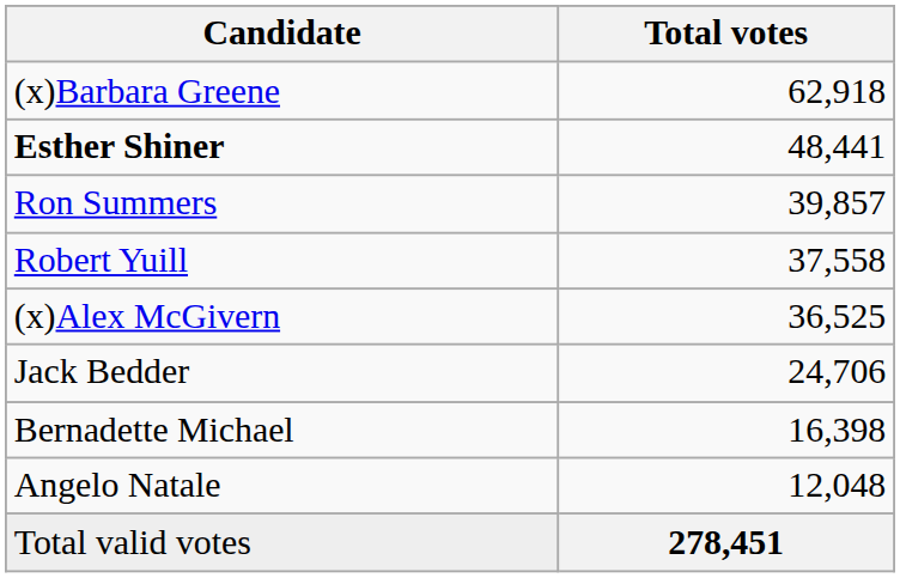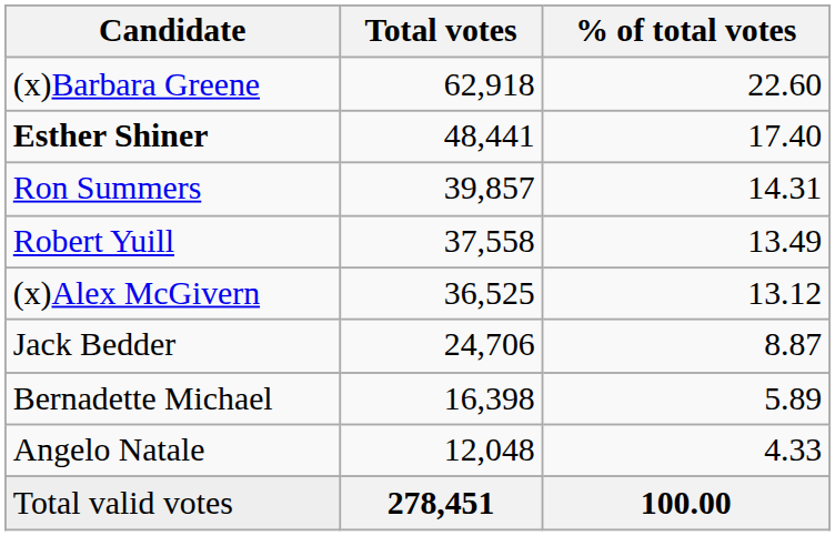+ column: % of total votes | 22.60 | 17.40 | 14.31 | 13.49 | 13.12 | 8.87 | 5.89 | 4.33 | 100.00
